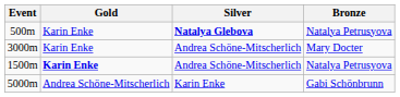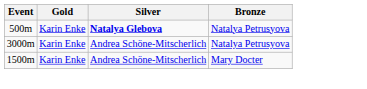3000m | Bronze: Mary Docter -> Natalya Petrusyova
1500m | Gold: bold -> normal
1500m | Bronze: Natalya Petrusyova -> Mary Docter
- row: 5000m | Andrea Schöne-Mitscherlich | Karin Enke | Gabi Schönbrunn
